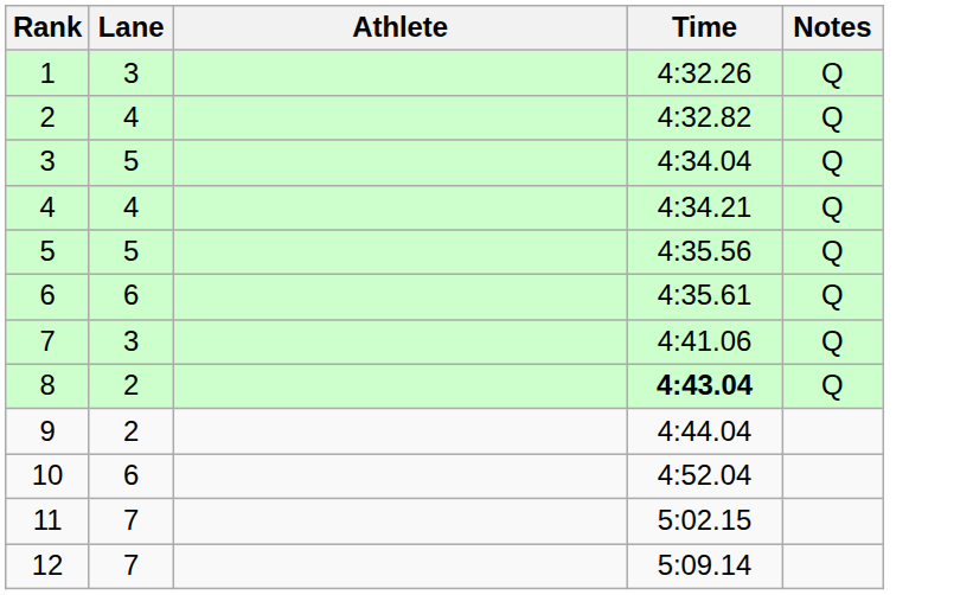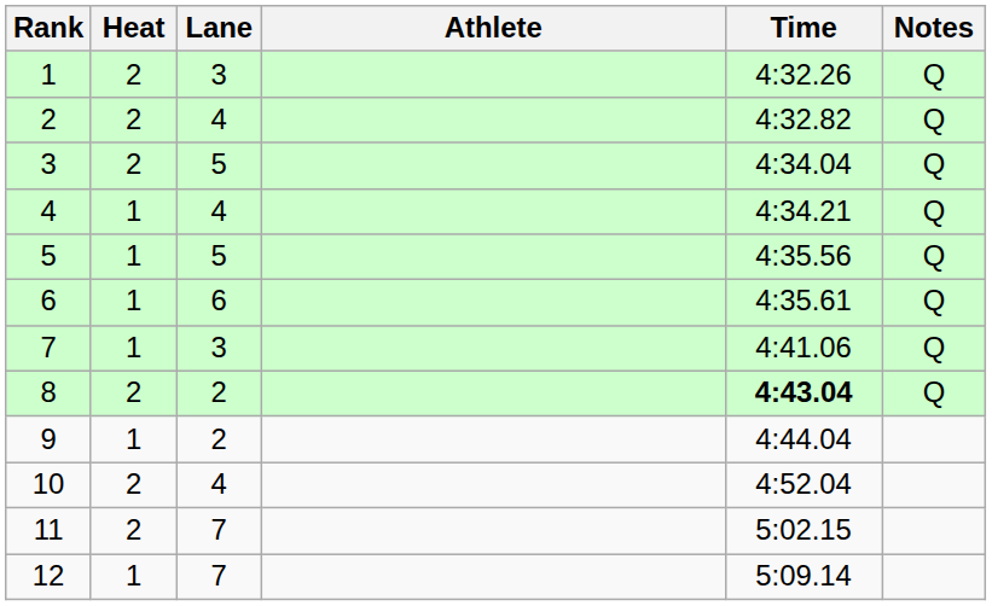+ column: Heat | 2 | 2 | 2 | 1 | 1 | 1 | 1 | 2 | 1 | 2 | 2 | 1
10 | Lane: 6 -> 4
